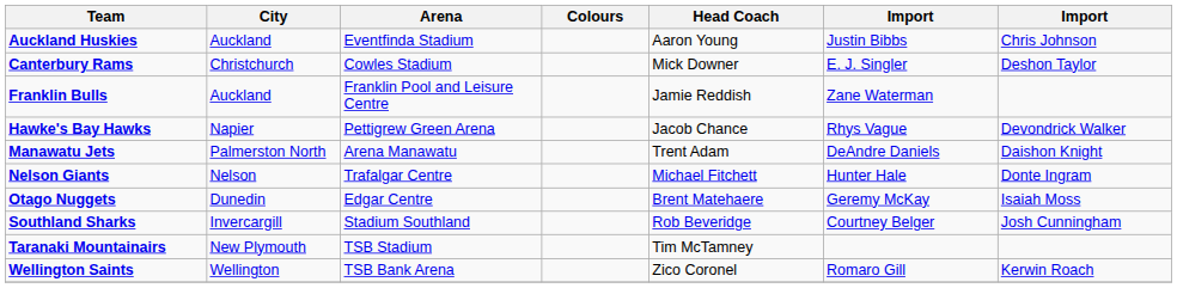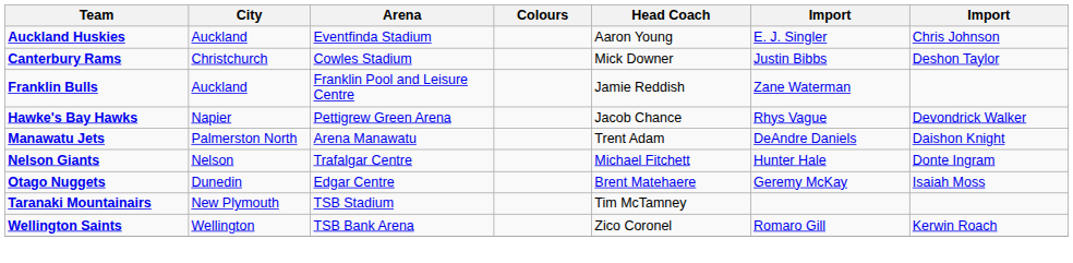Auckland Huskies | column 6: Justin Bibbs -> E. J. Singler
Canterbury Rams | column 6: E. J. Singler -> Justin Bibbs
- row: Southland Sharks | Invercargill | Stadium Southland | Rob Beveridge | Courtney Belger | Josh Cunningham
